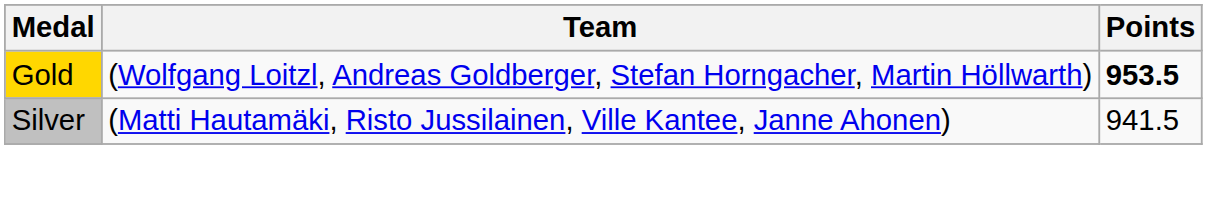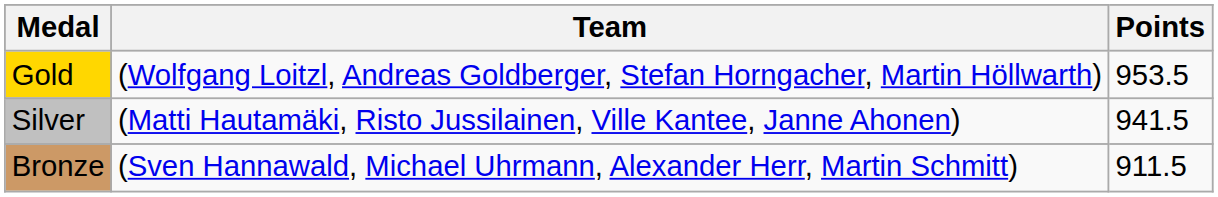Gold | Points: bold -> normal
+ row: Bronze | (Sven Hannawald, Michael Uhrmann, Alexander Herr, Martin Schmitt) | 911.5
